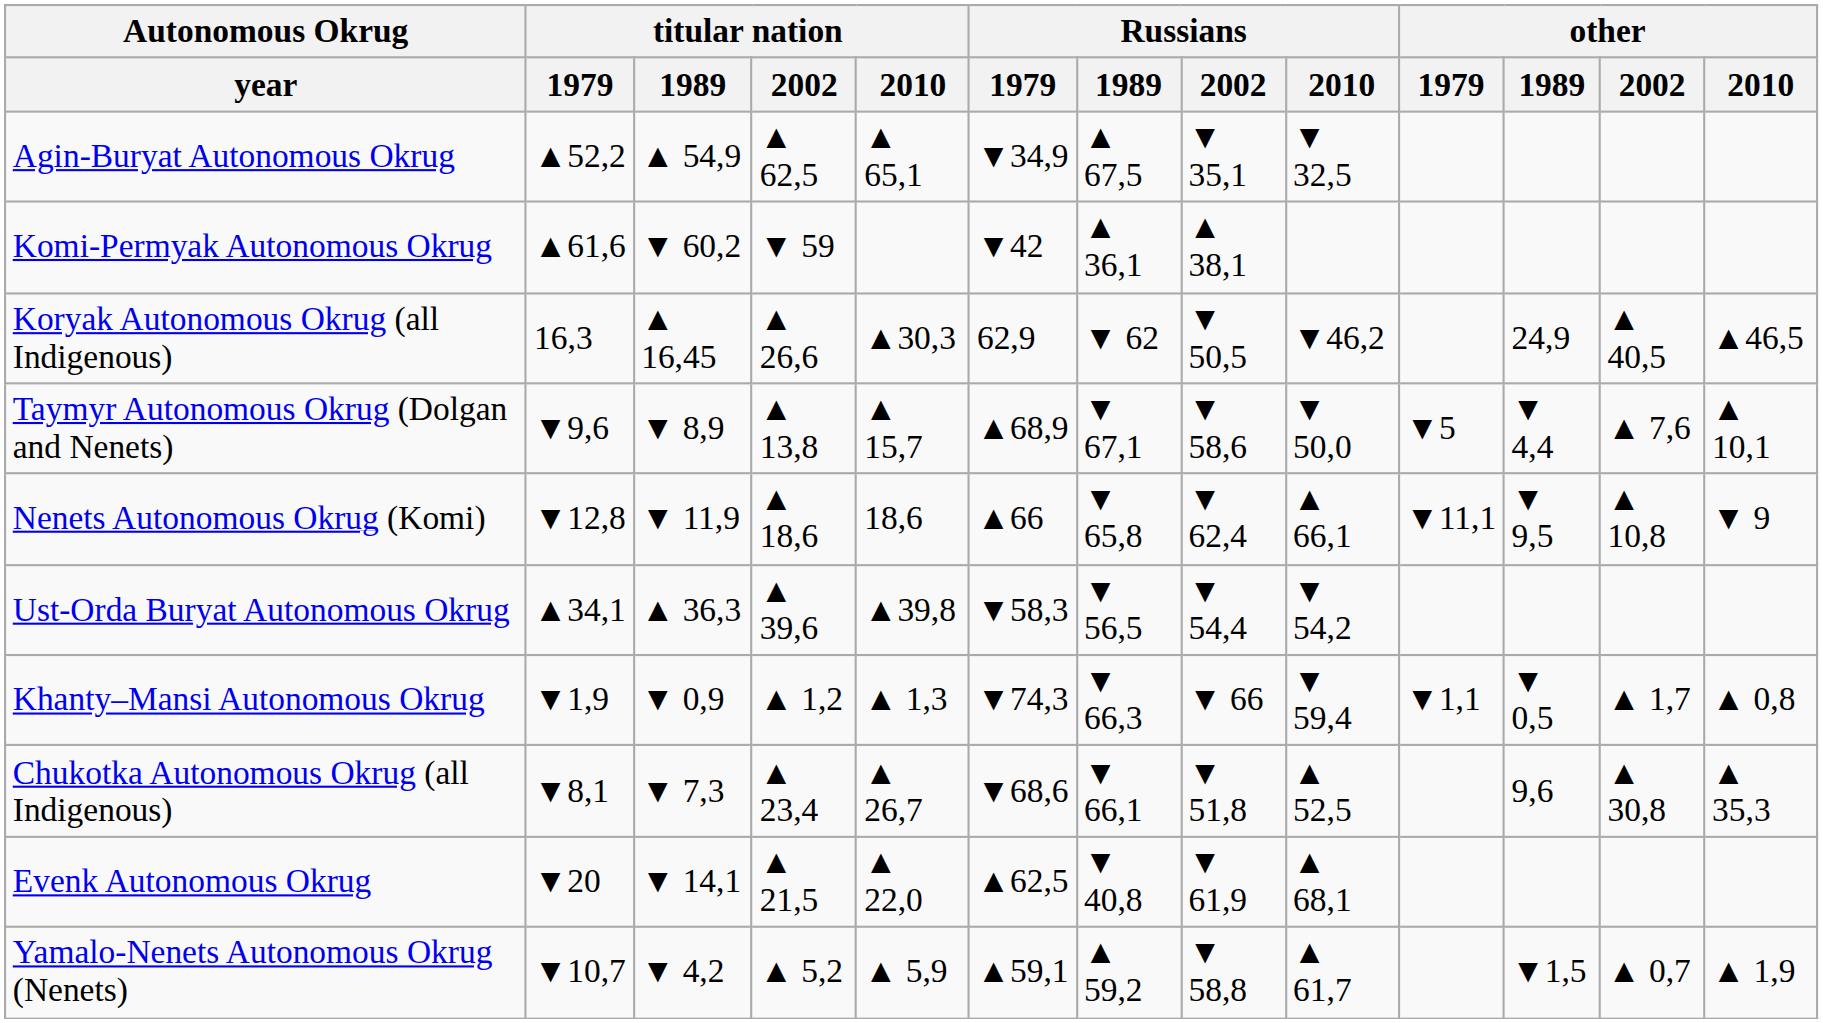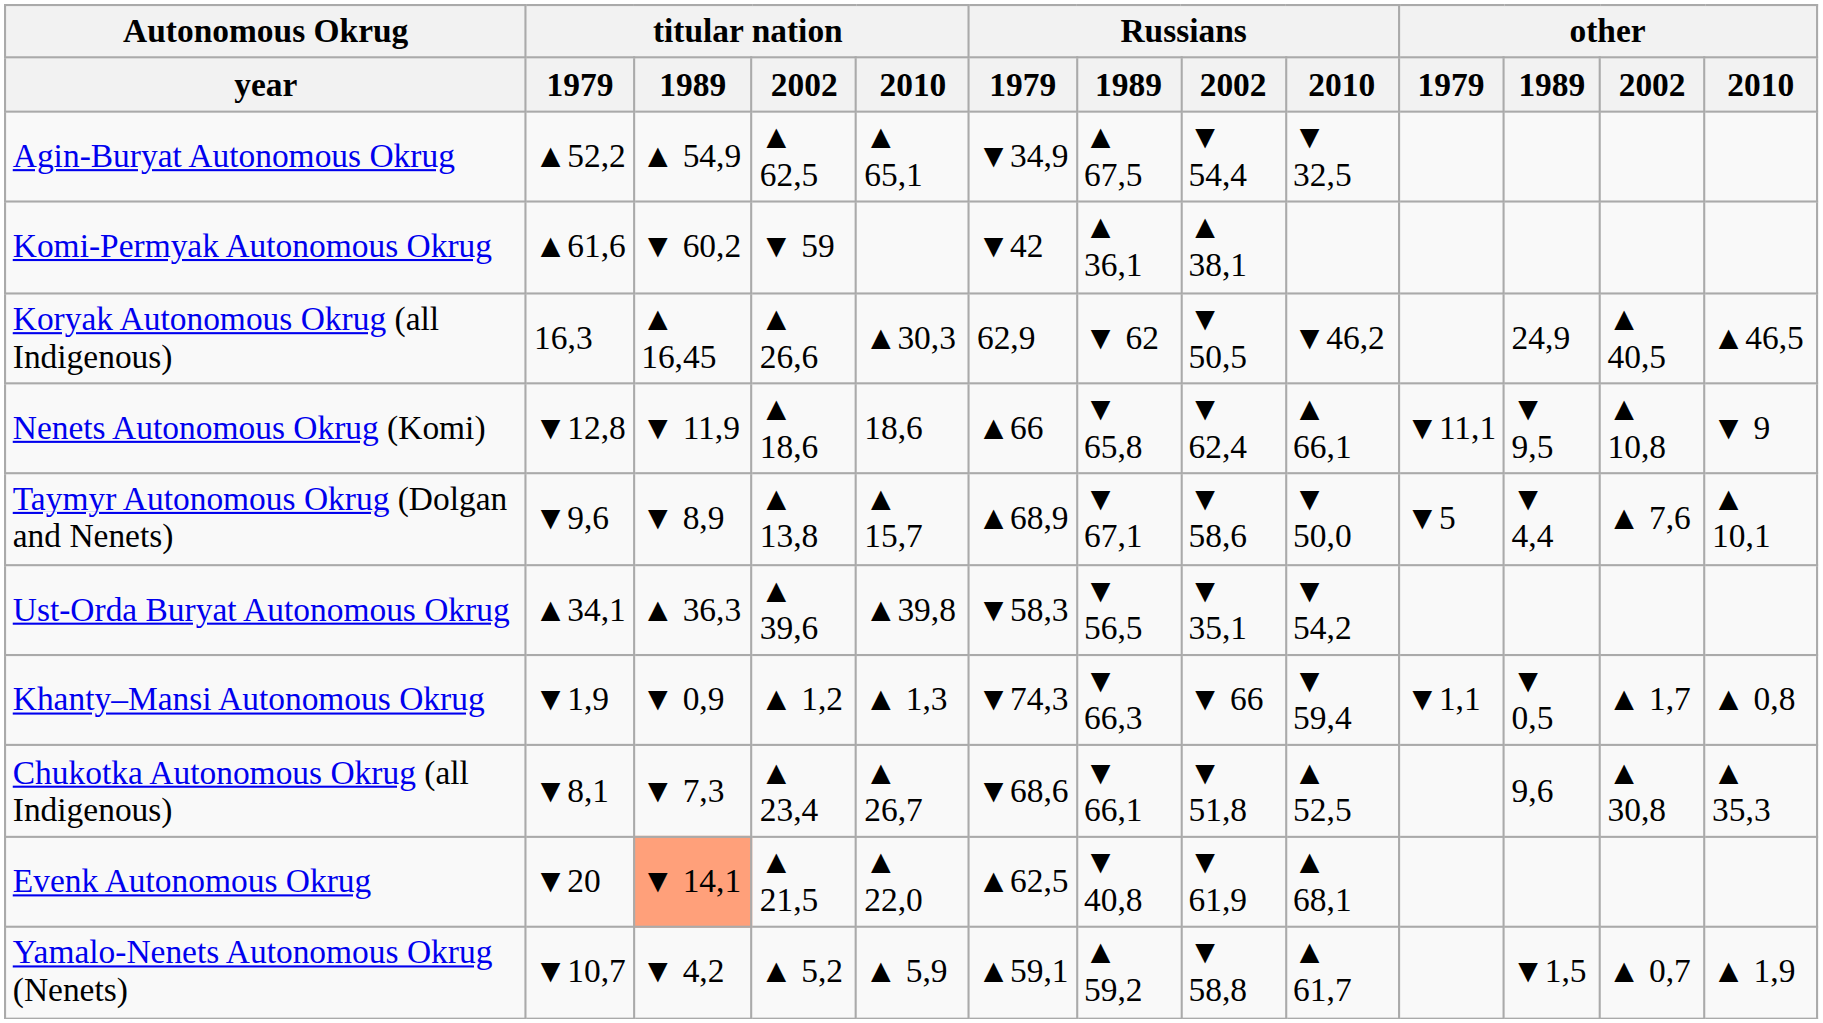Agin-Buryat Autonomous Okrug | Russians / 2002: ▼ 35,1 -> ▼ 54,4
rows swapped: Nenets Autonomous Okrug (Komi) <-> Taymyr Autonomous Okrug (Dolgan and Nenets)
Ust-Orda Buryat Autonomous Okrug | Russians / 2002: ▼ 54,4 -> ▼ 35,1
Evenk Autonomous Okrug | titular nation / 1989: no background -> lightsalmon background
